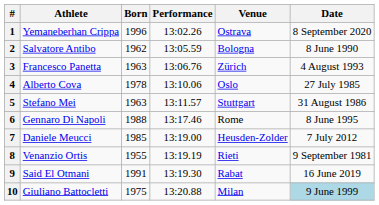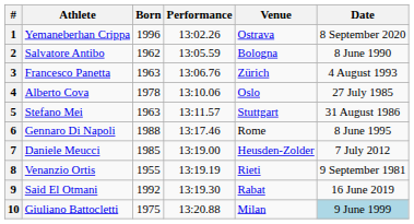9 | Born: 1991 -> 1992
